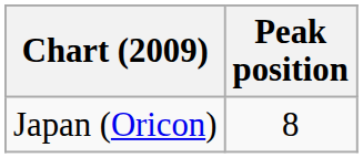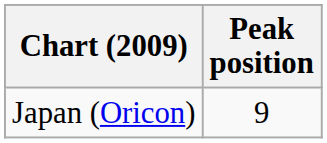Japan (Oricon) | Peak position: 8 -> 9
